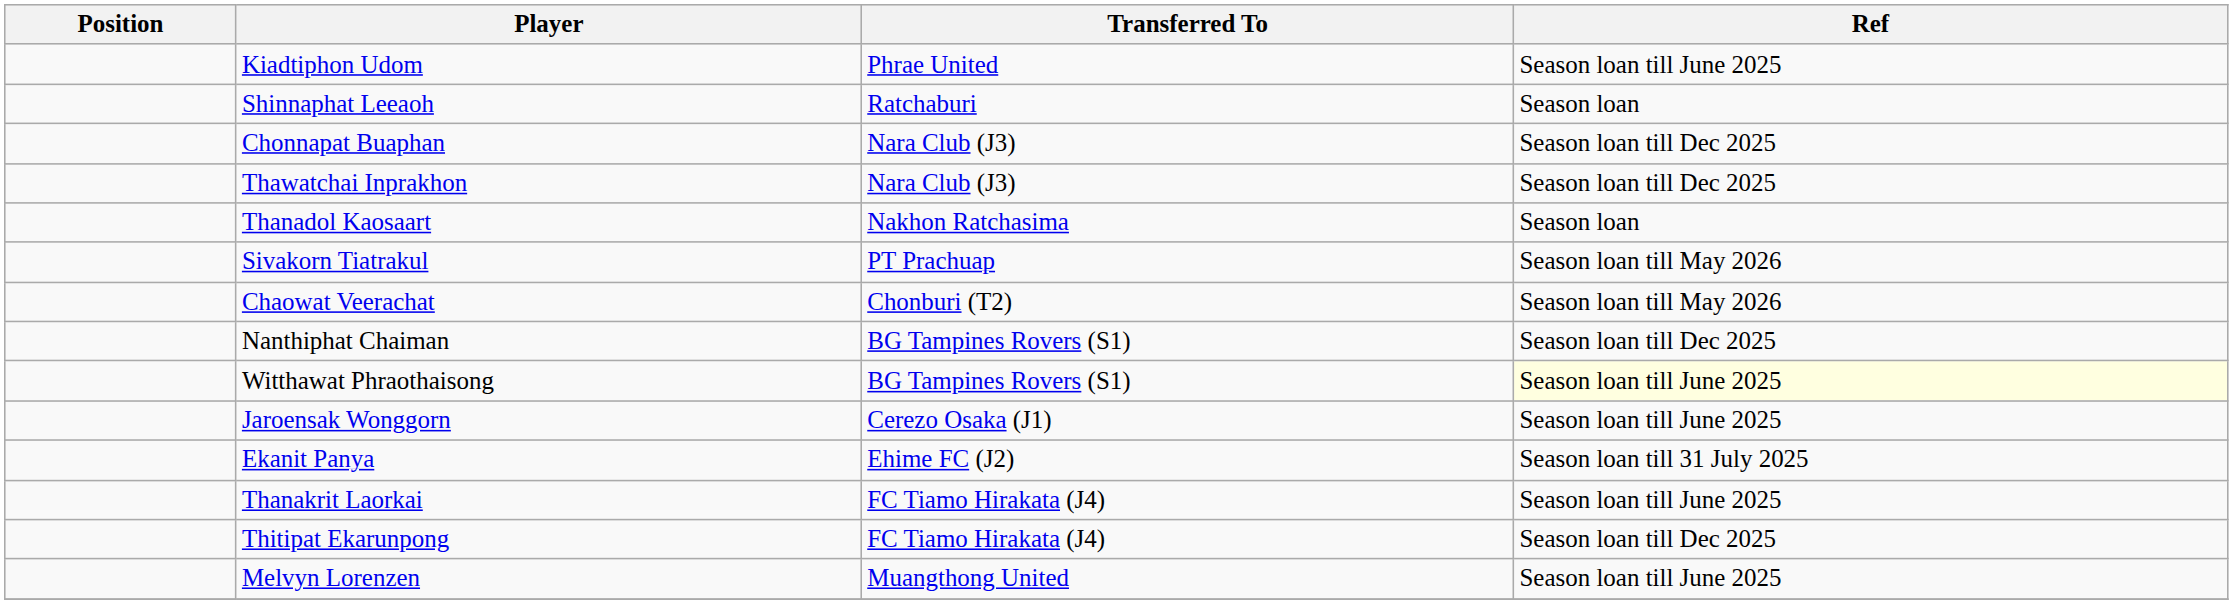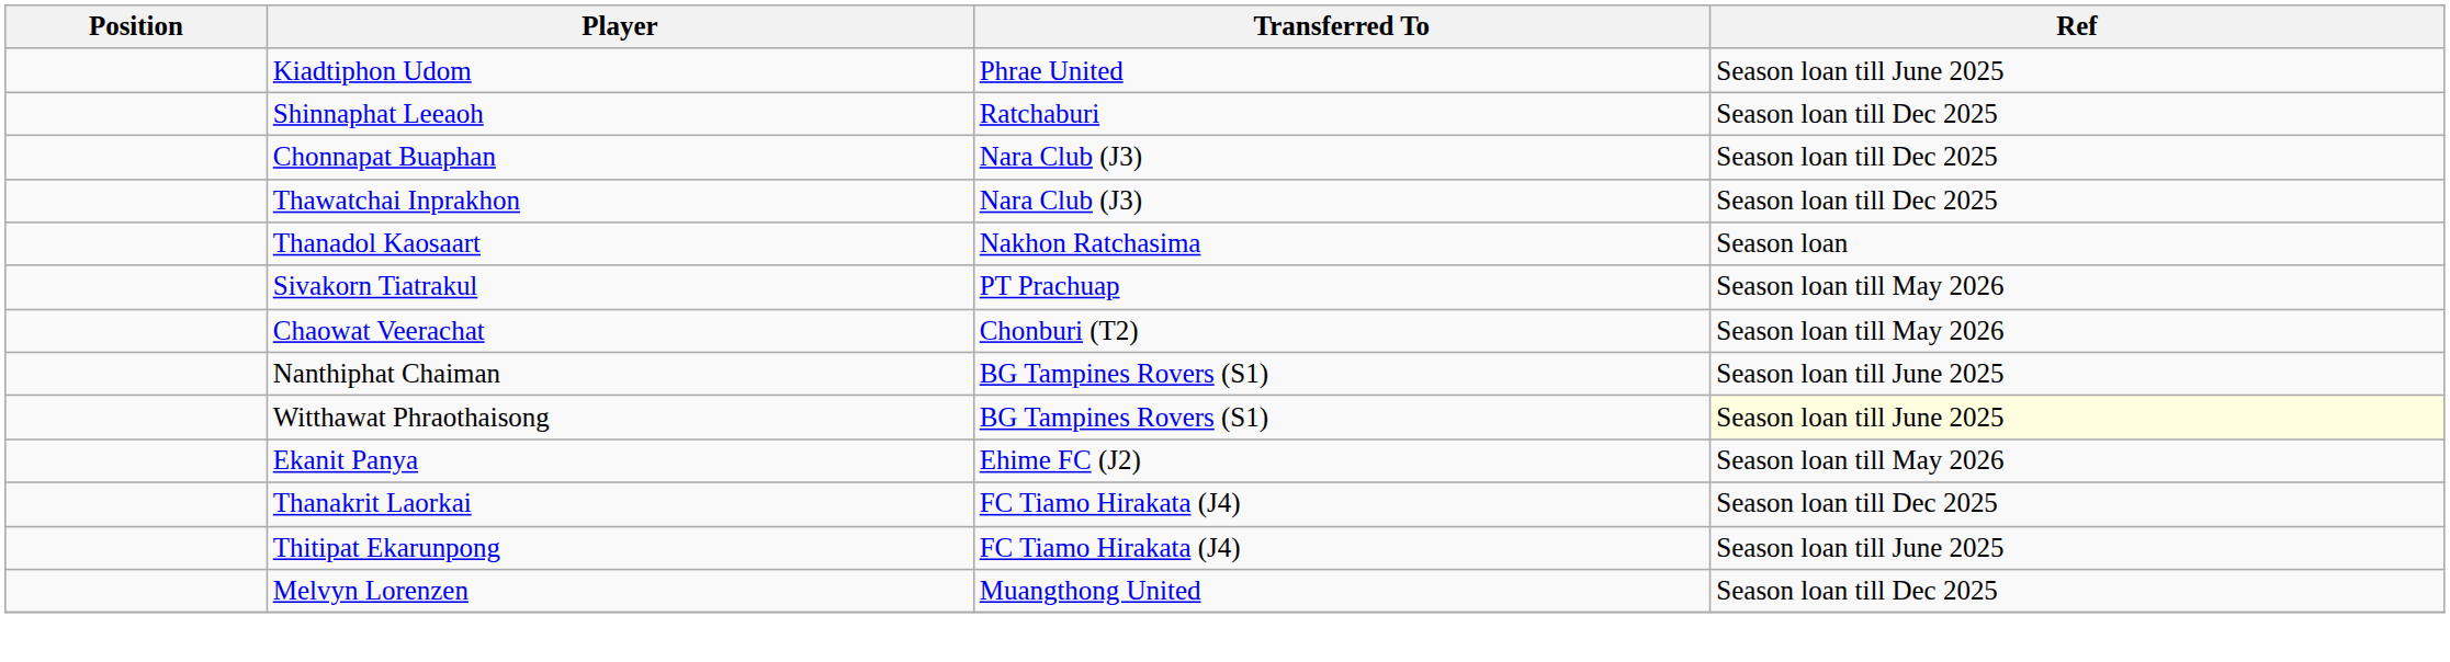Shinnaphat Leeaoh | Ref: Season loan -> Season loan till Dec 2025
Nanthiphat Chaiman | Ref: Season loan till Dec 2025 -> Season loan till June 2025
- row: Jaroensak Wonggorn | Cerezo Osaka (J1) | Season loan till June 2025
Ekanit Panya | Ref: Season loan till 31 July 2025 -> Season loan till May 2026
Thanakrit Laorkai | Ref: Season loan till June 2025 -> Season loan till Dec 2025
Thitipat Ekarunpong | Ref: Season loan till Dec 2025 -> Season loan till June 2025
Melvyn Lorenzen | Ref: Season loan till June 2025 -> Season loan till Dec 2025
